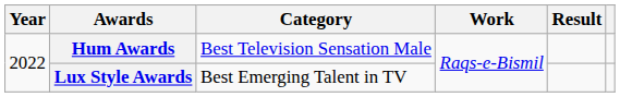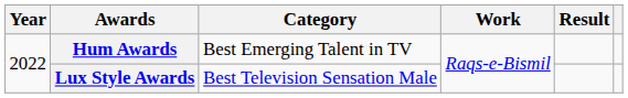Hum Awards | Category: Best Television Sensation Male -> Best Emerging Talent in TV
Lux Style Awards | Category: Best Emerging Talent in TV -> Best Television Sensation Male
